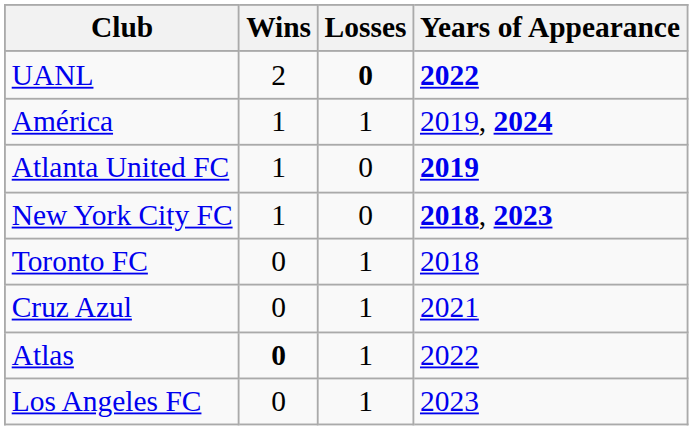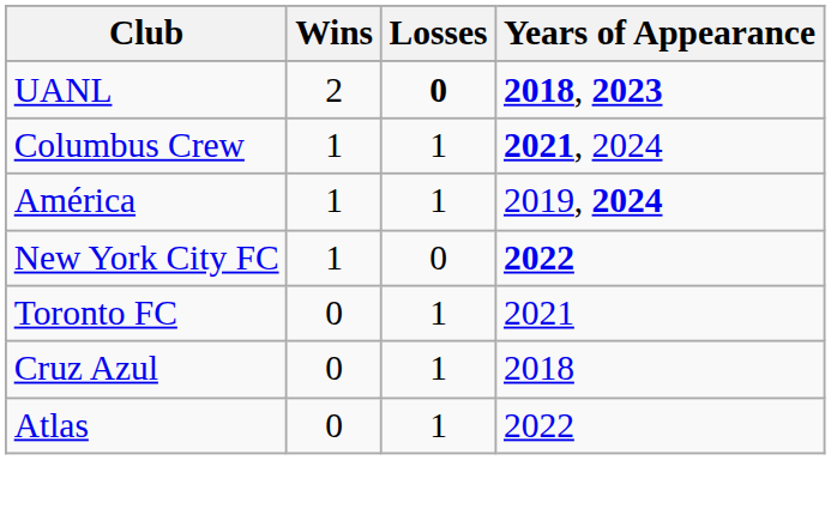UANL | Years of Appearance: 2022 -> 2018, 2023
+ row: Columbus Crew | 1 | 1 | 2021, 2024
- row: Atlanta United FC | 1 | 0 | 2019
New York City FC | Years of Appearance: 2018, 2023 -> 2022
Toronto FC | Years of Appearance: 2018 -> 2021
Cruz Azul | Years of Appearance: 2021 -> 2018
Atlas | Wins: bold -> normal
- row: Los Angeles FC | 0 | 1 | 2023
